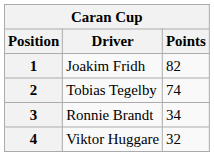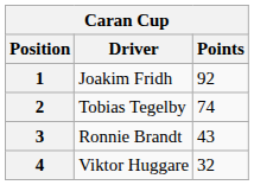1 | Points: 82 -> 92
3 | Points: 34 -> 43
